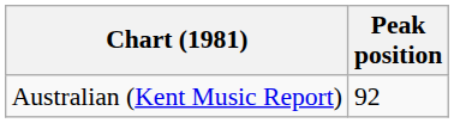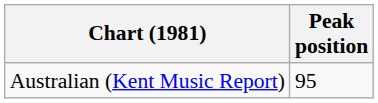Australian (Kent Music Report) | Peak position: 92 -> 95
